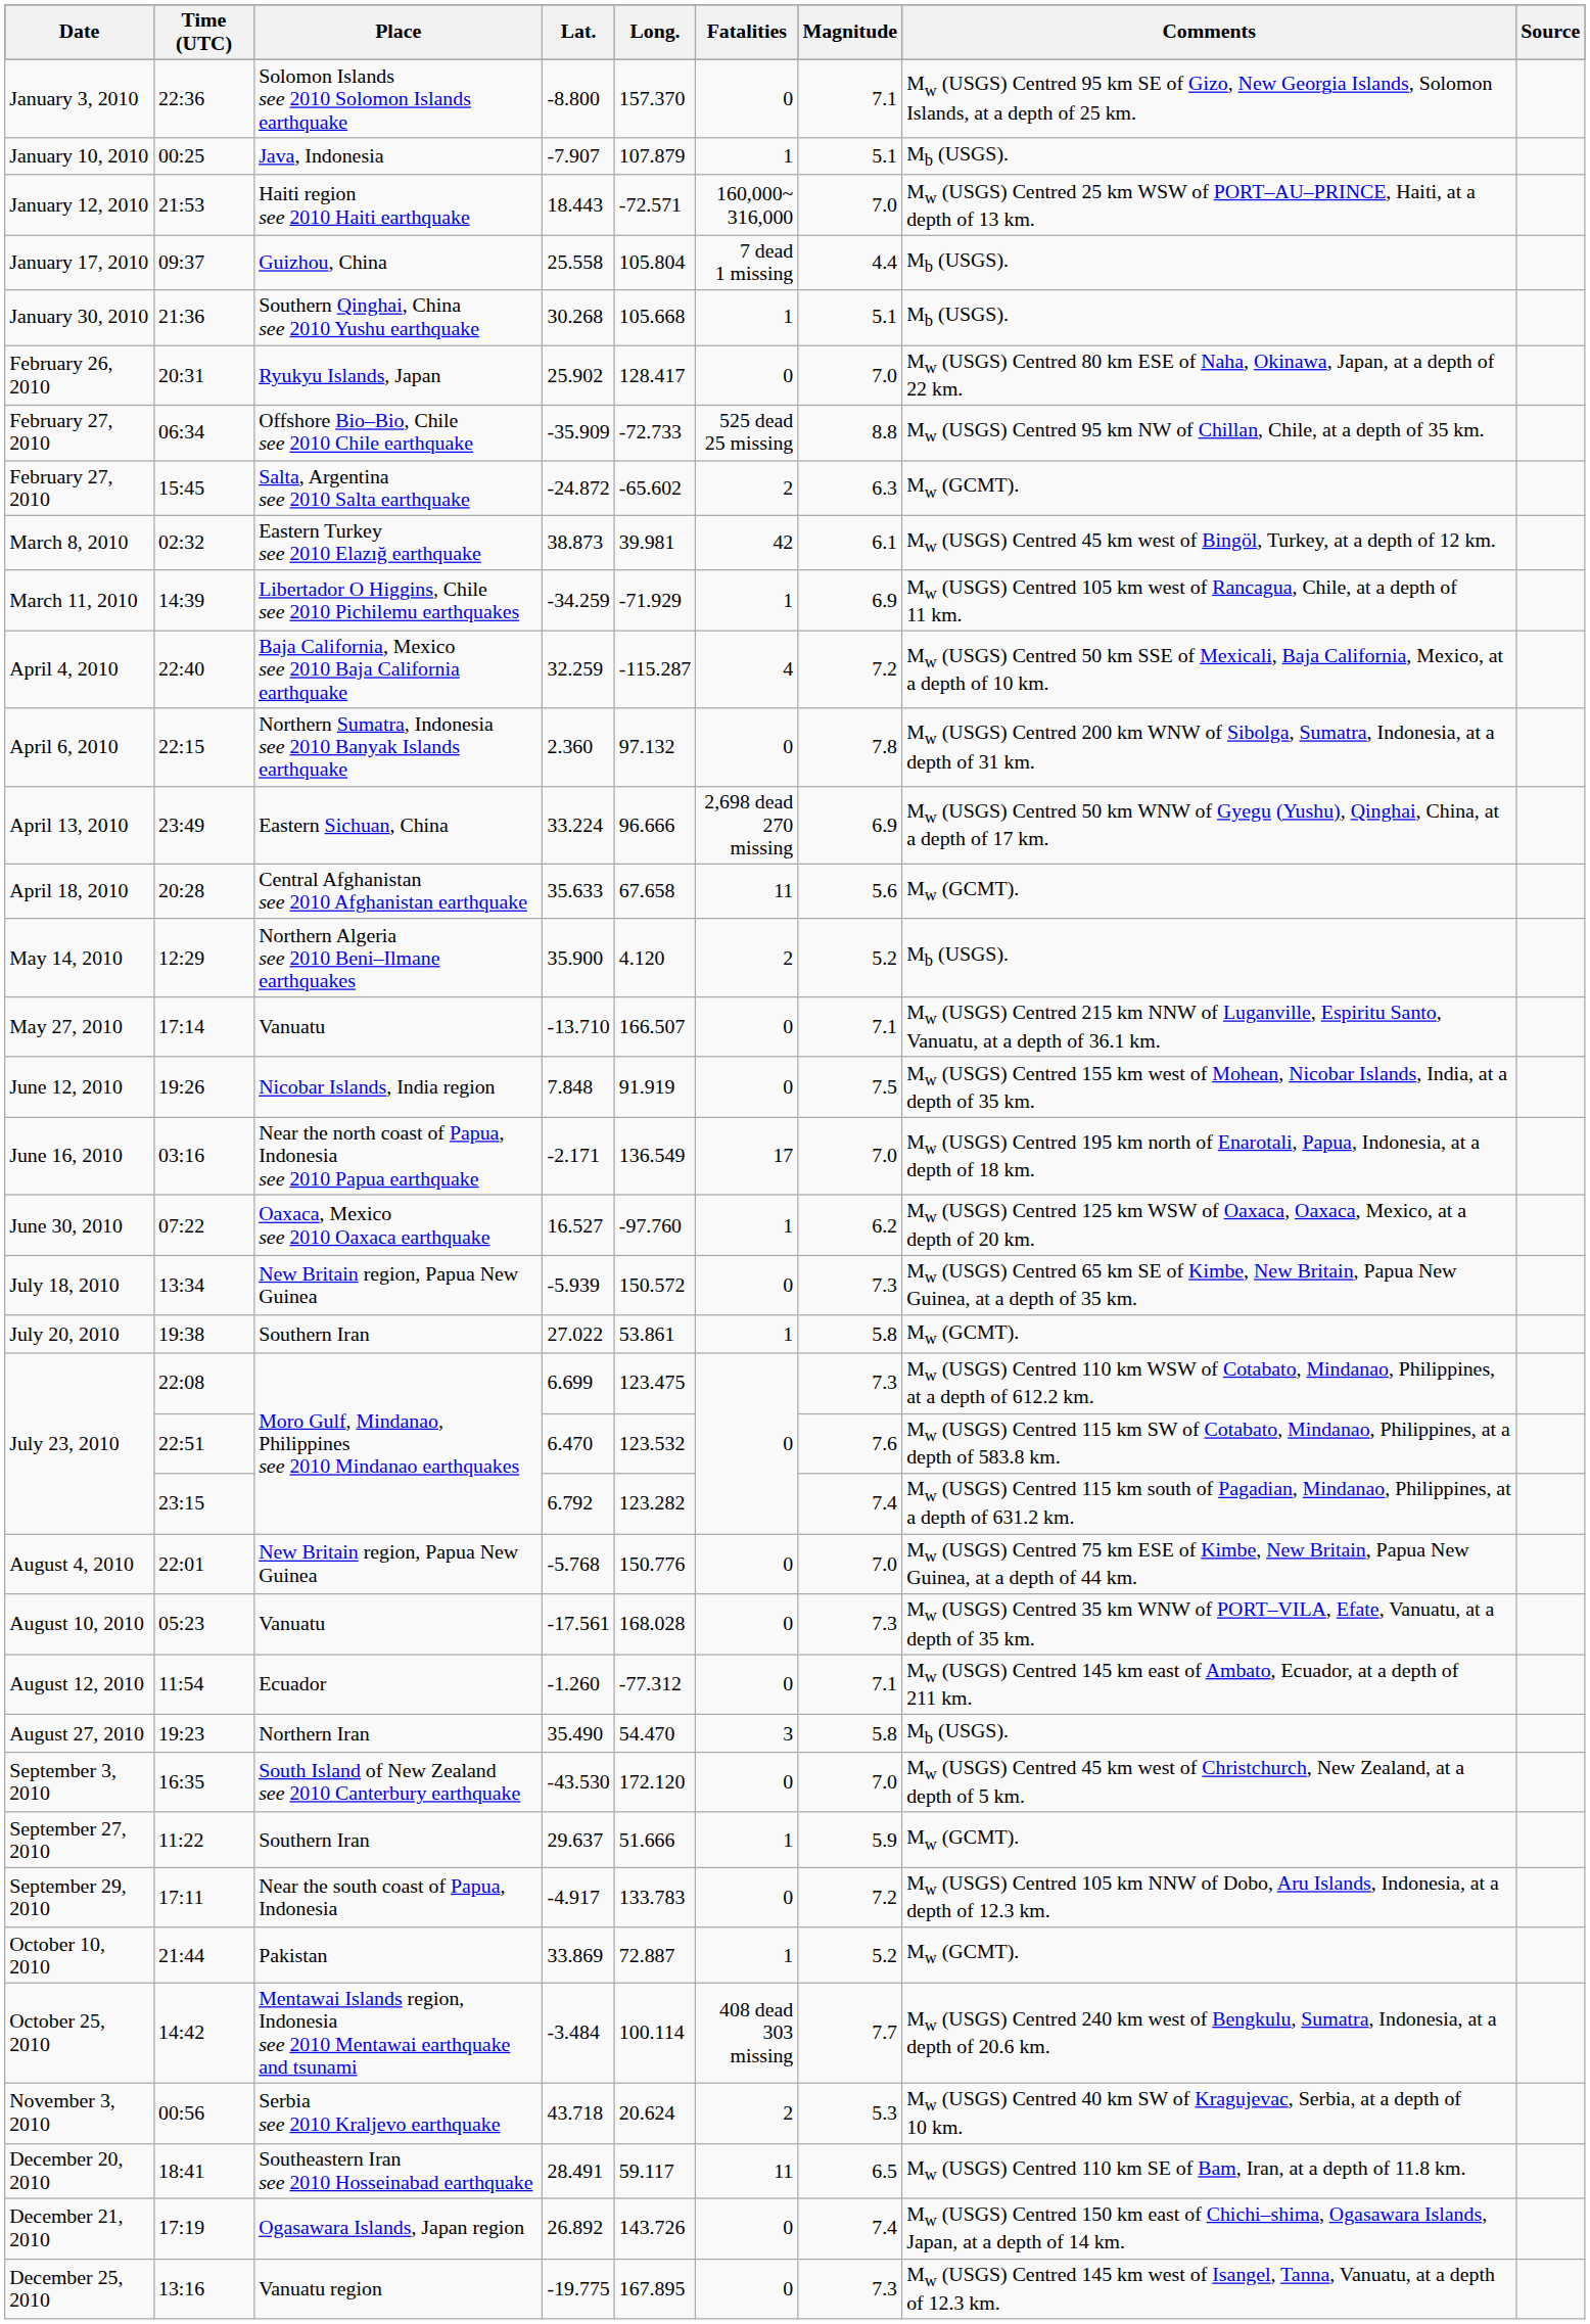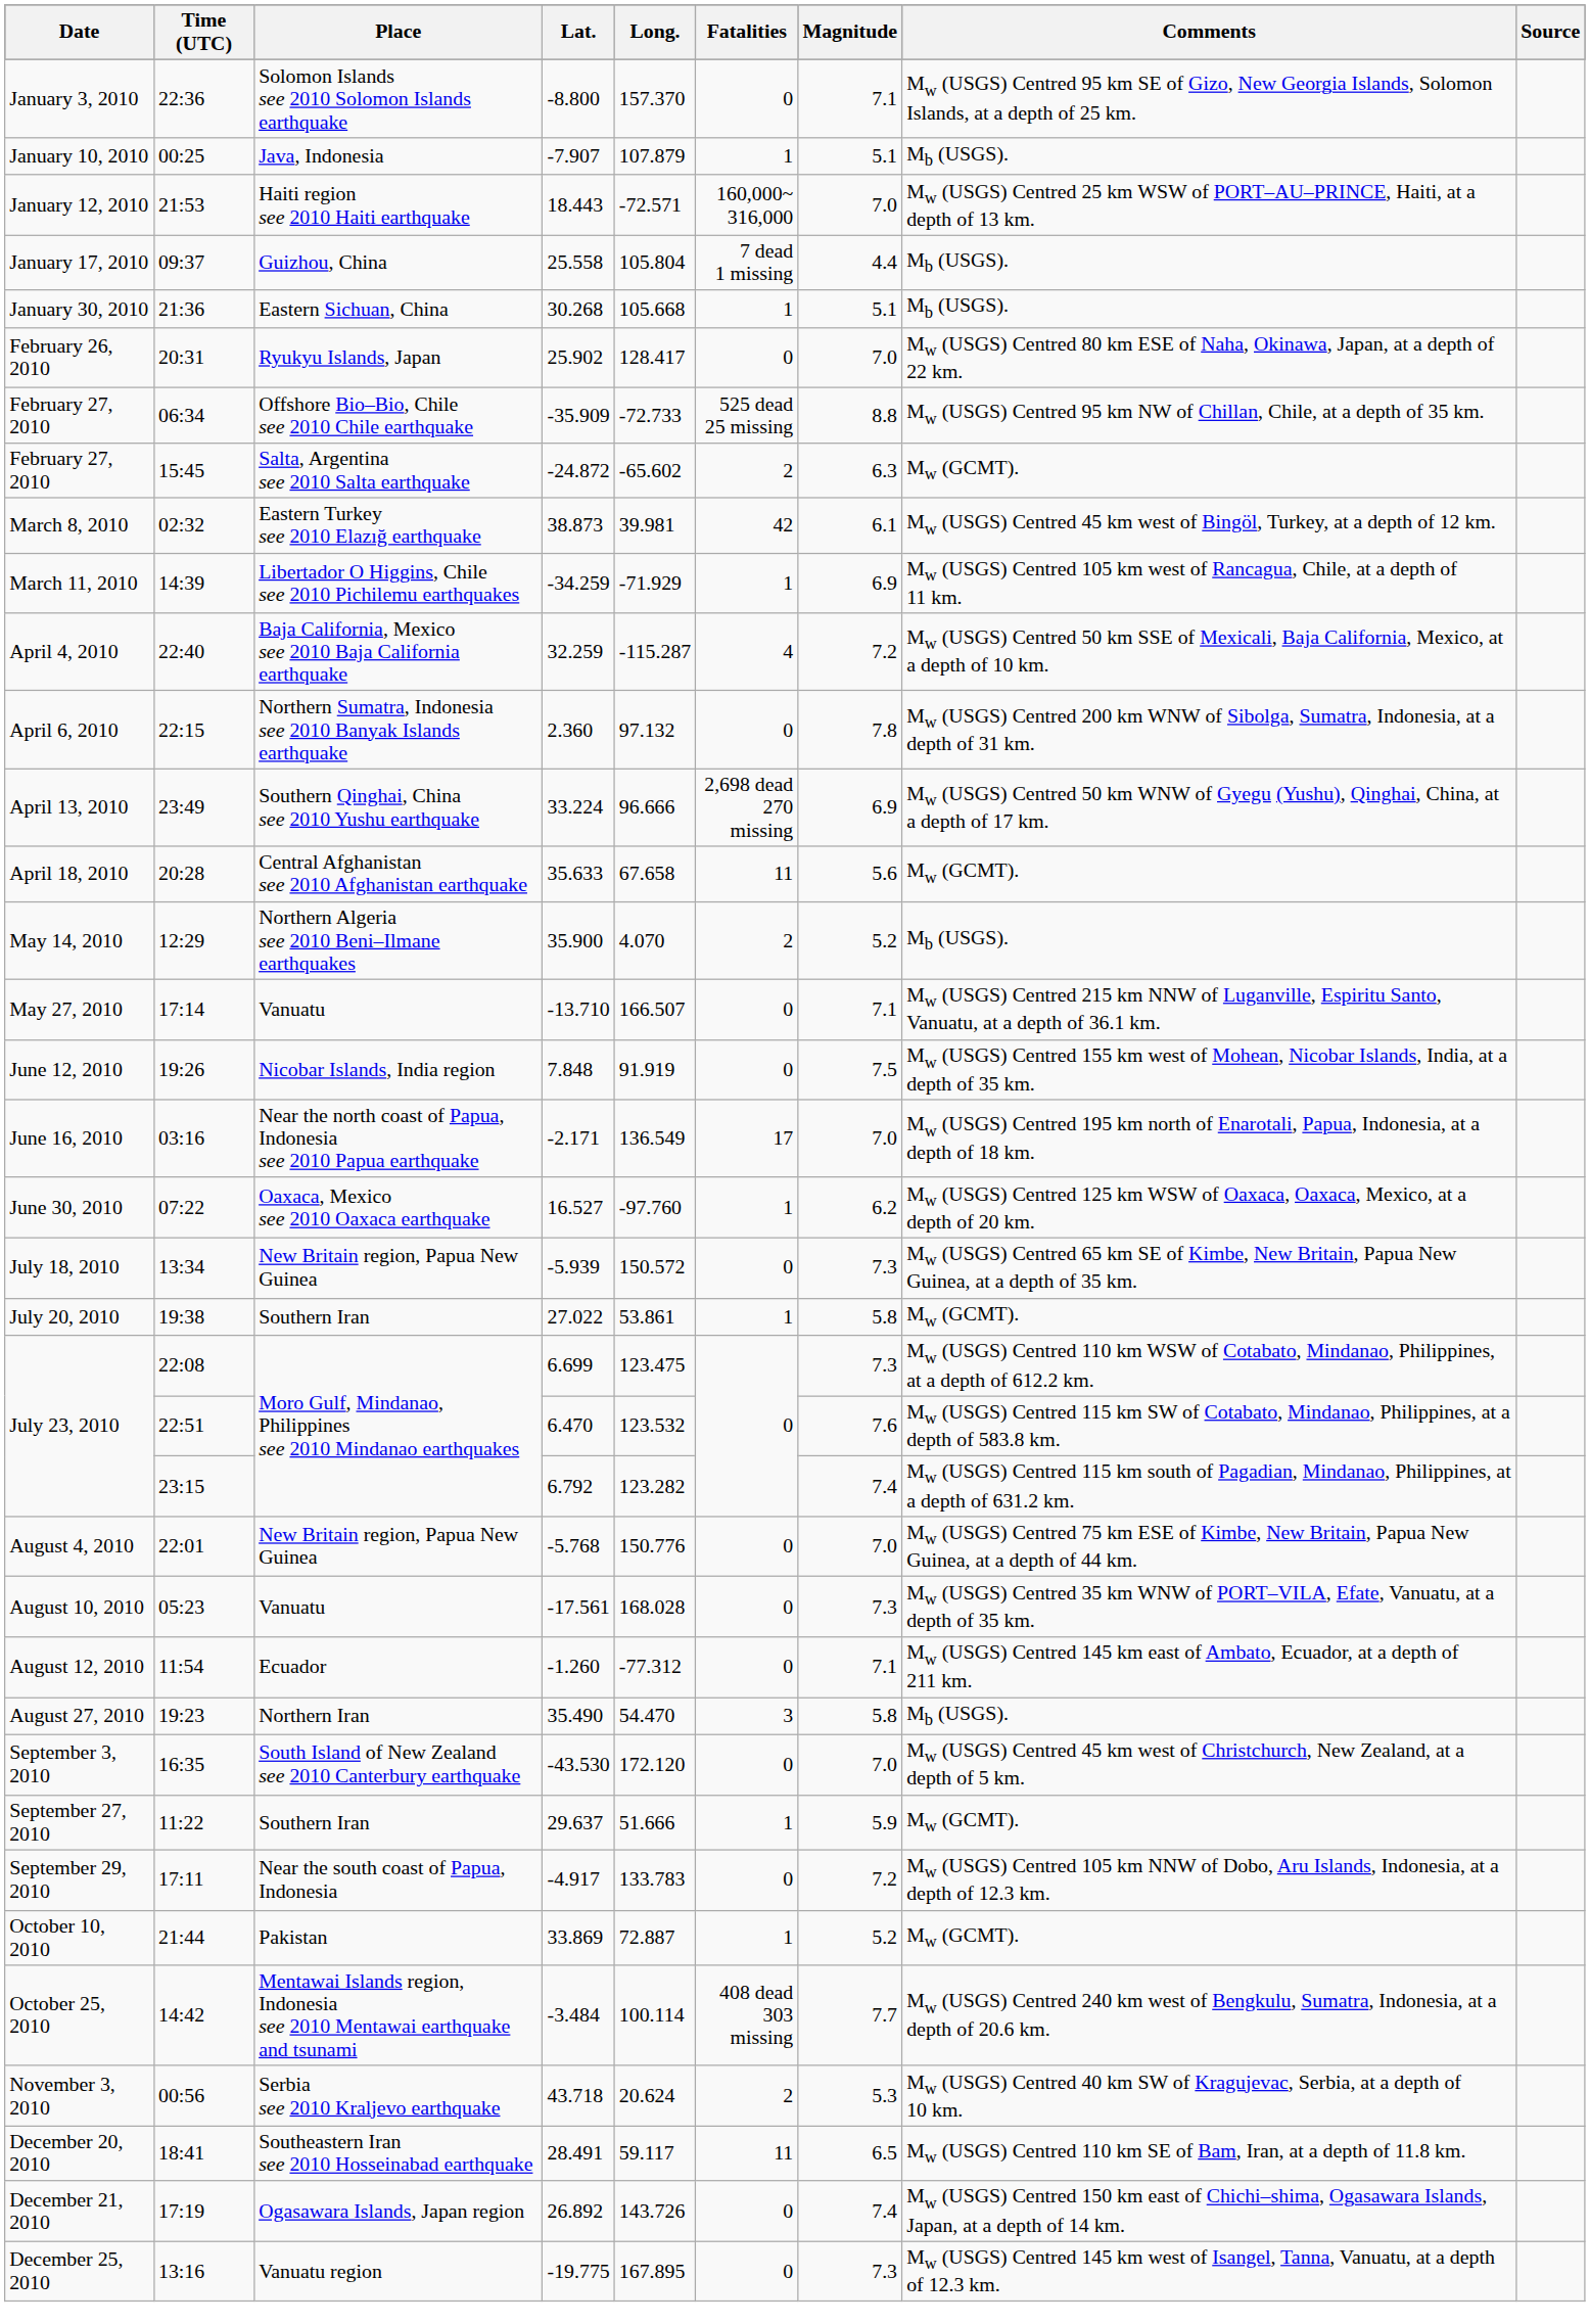January 30, 2010 | Place: Southern Qinghai, China see 2010 Yushu earthquake -> Eastern Sichuan, China
April 13, 2010 | Place: Eastern Sichuan, China -> Southern Qinghai, China see 2010 Yushu earthquake
May 14, 2010 | Long.: 4.120 -> 4.070
